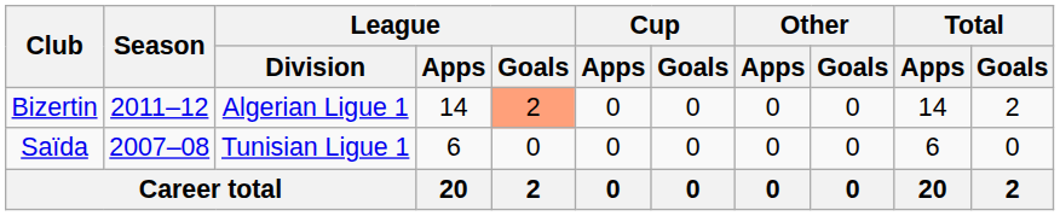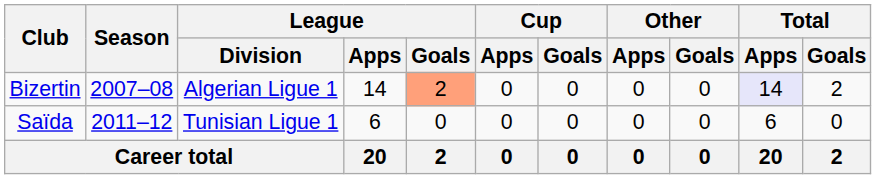Bizertin | Season: 2011–12 -> 2007–08
Bizertin | Total / Apps: no background -> lavender background
Saïda | Season: 2007–08 -> 2011–12
